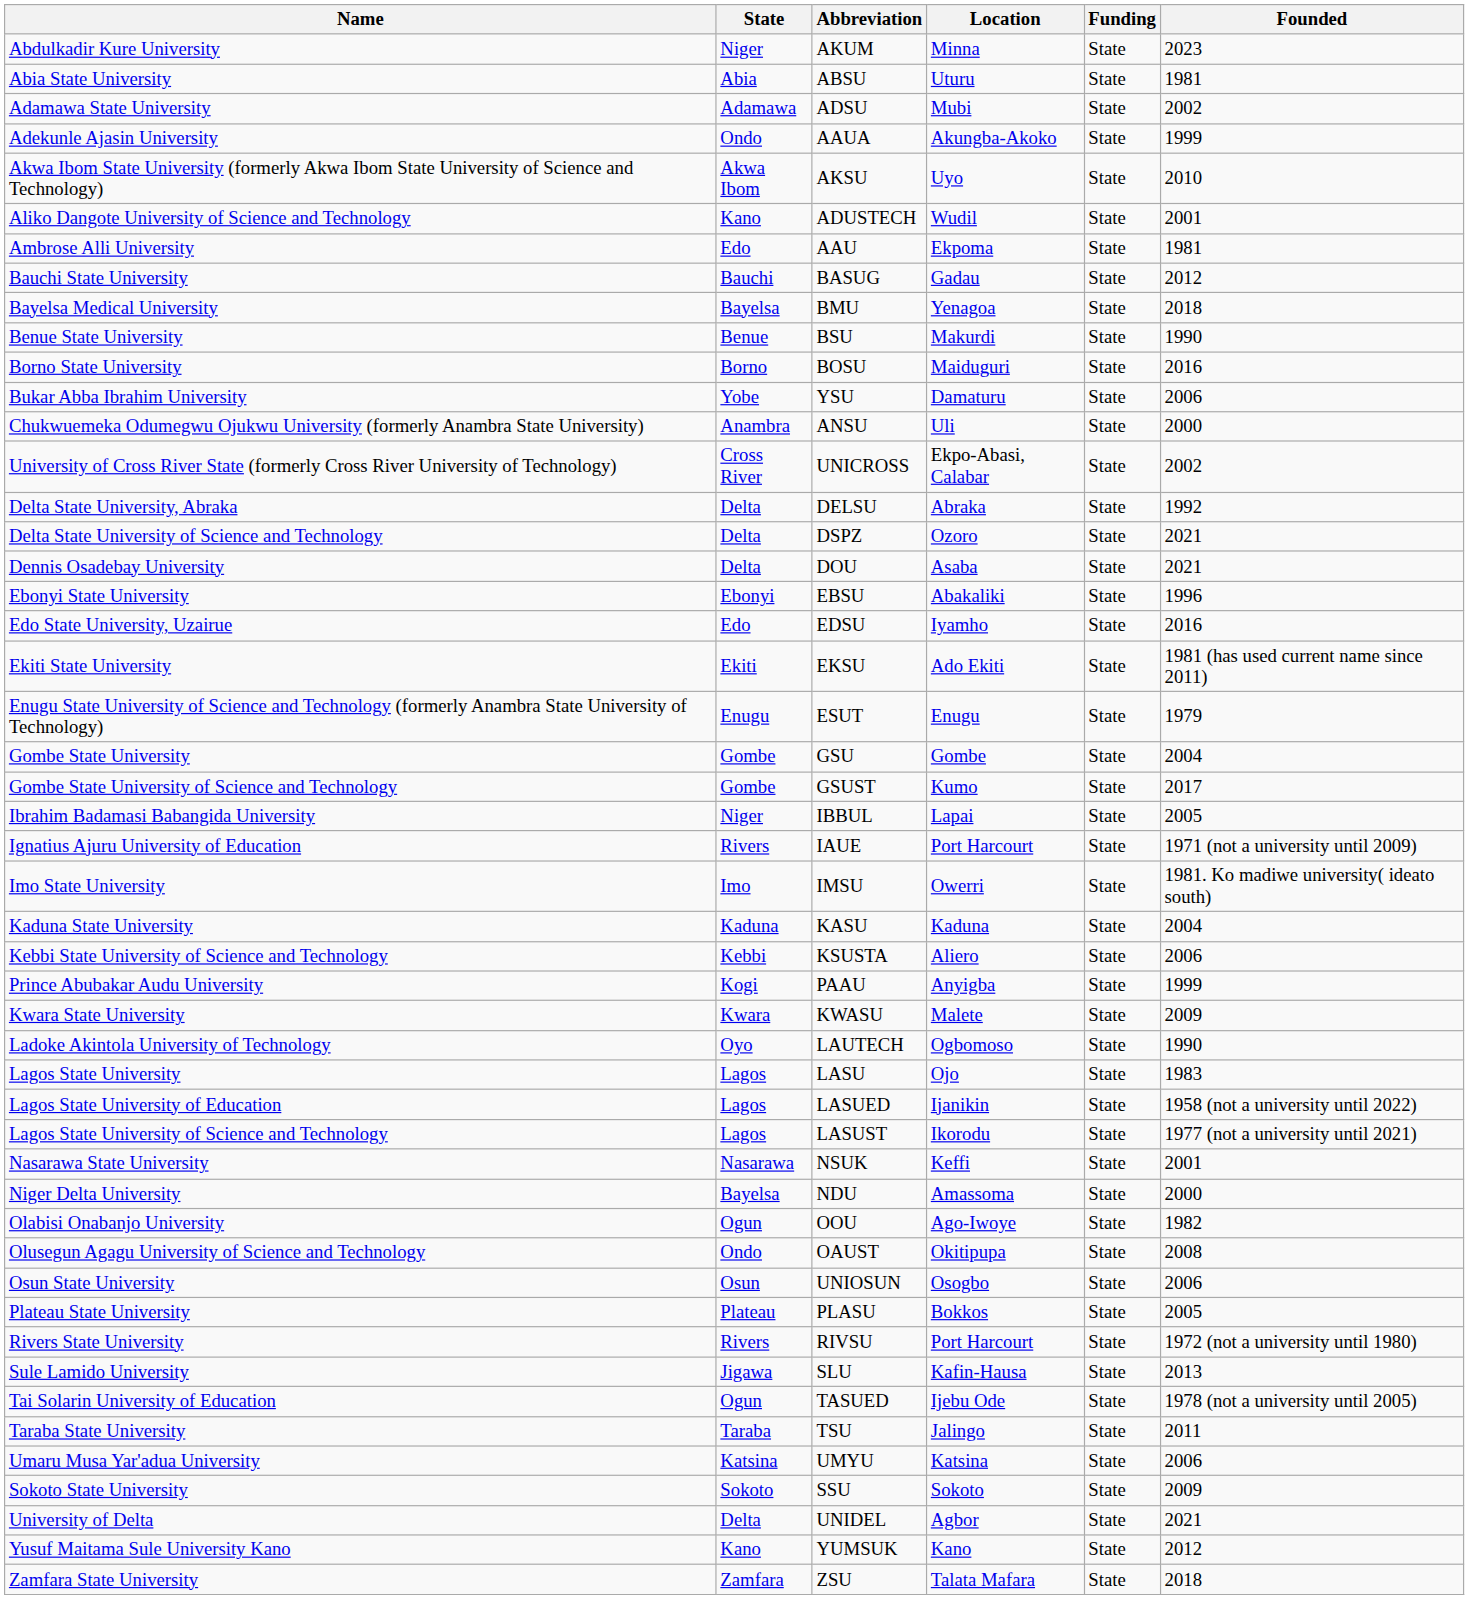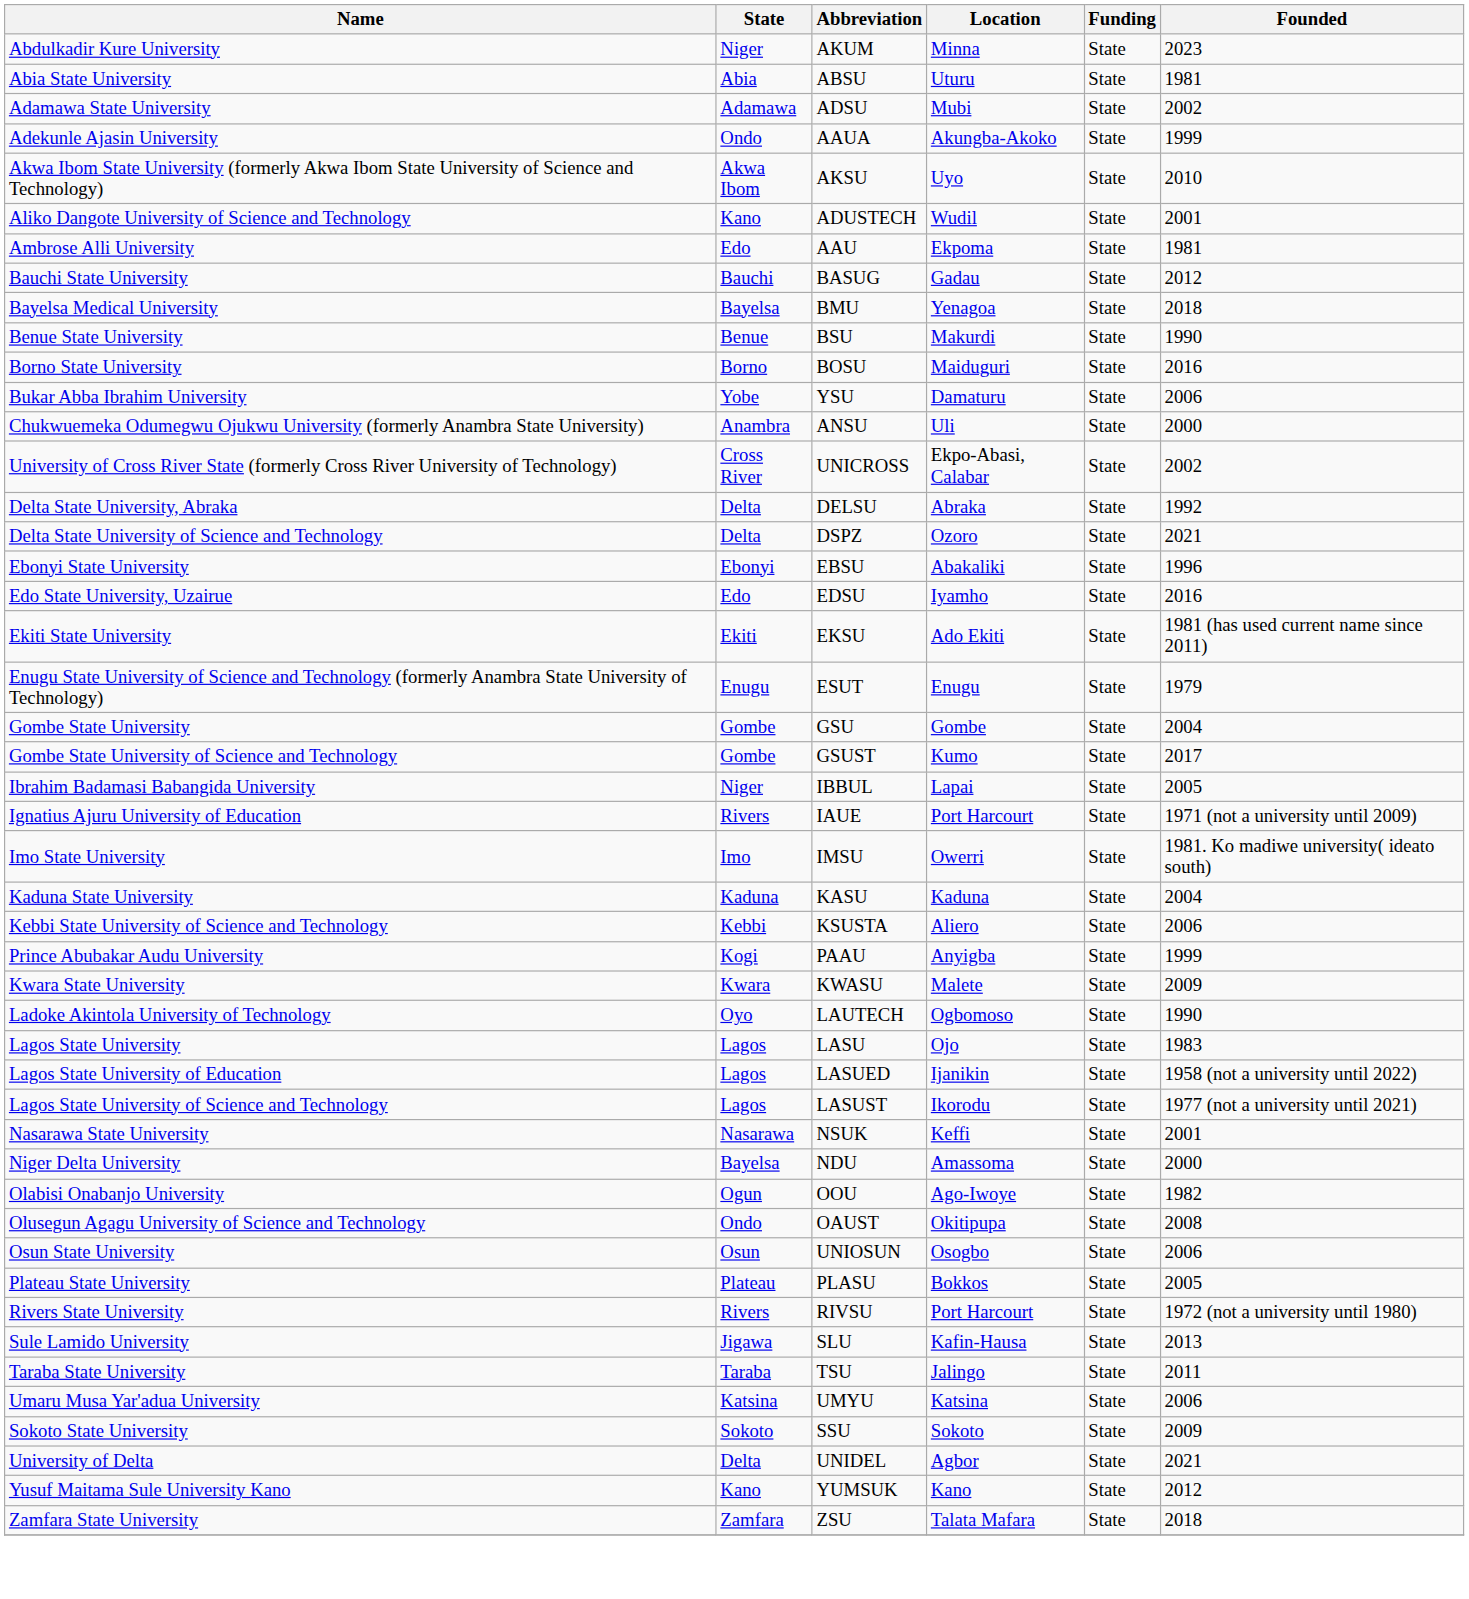- row: Dennis Osadebay University | Delta | DOU | Asaba | State | 2021
- row: Tai Solarin University of Education | Ogun | TASUED | Ijebu Ode | State | 1978 (not a university until 2005)
